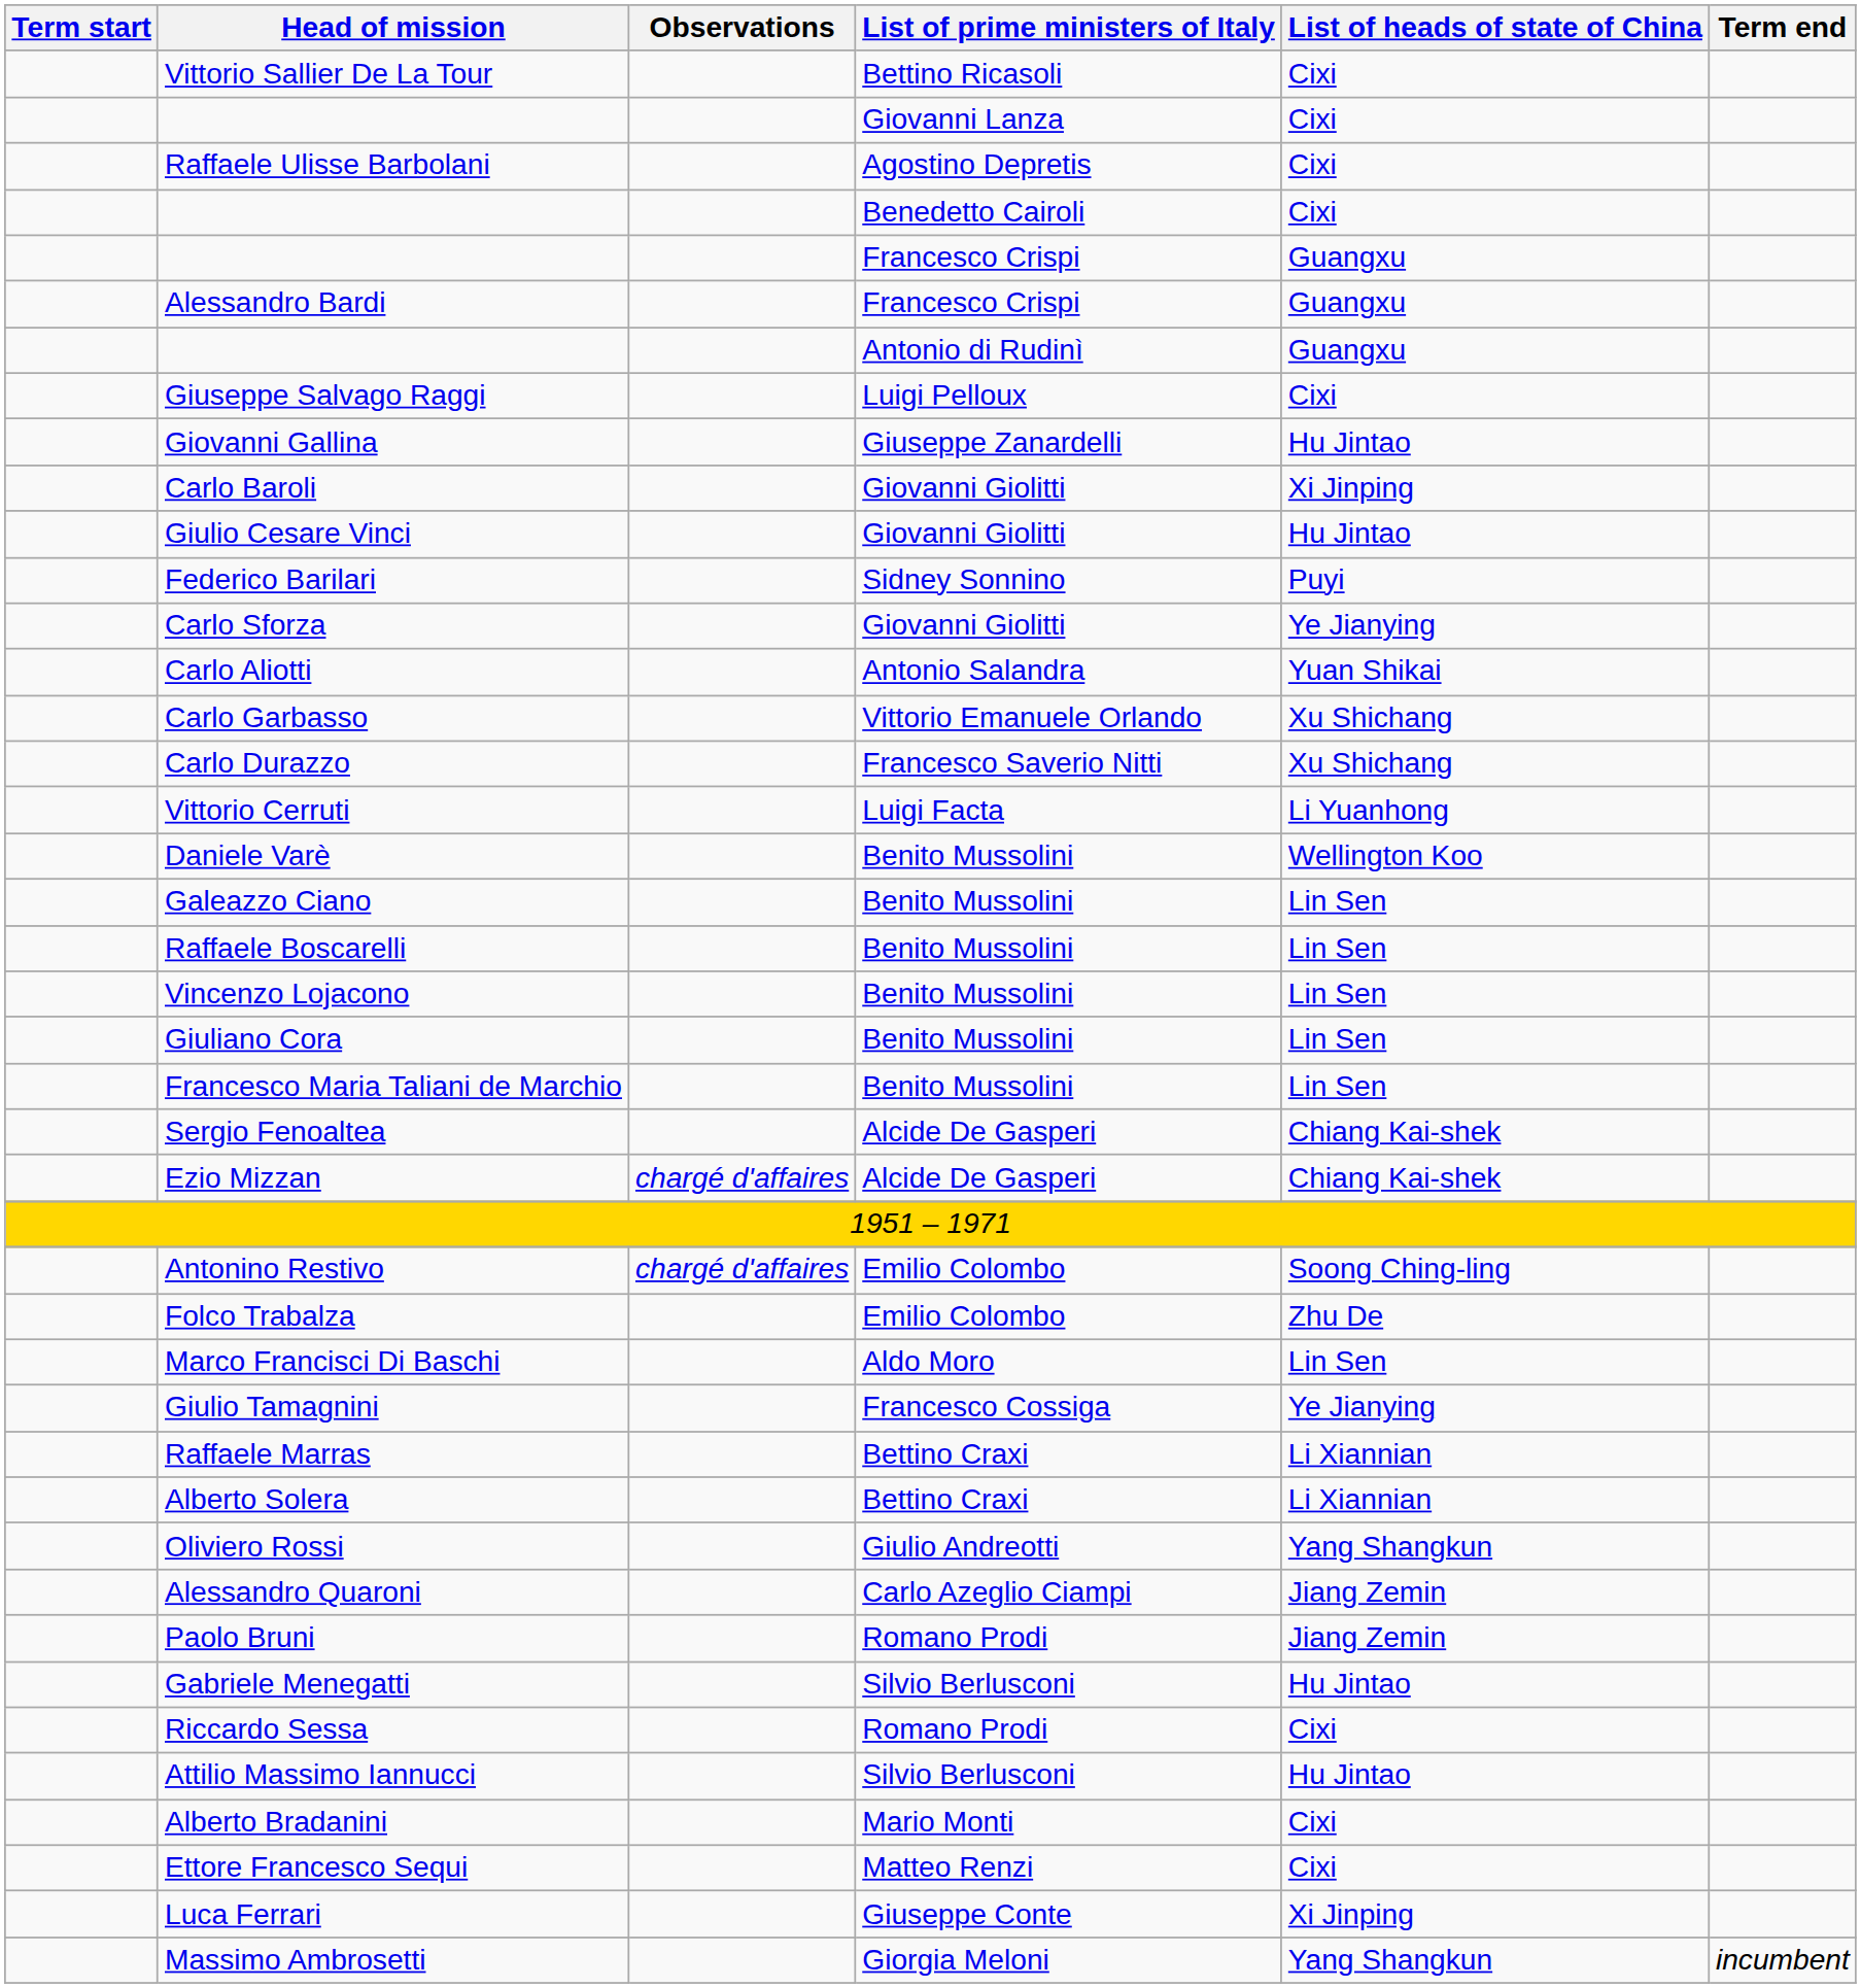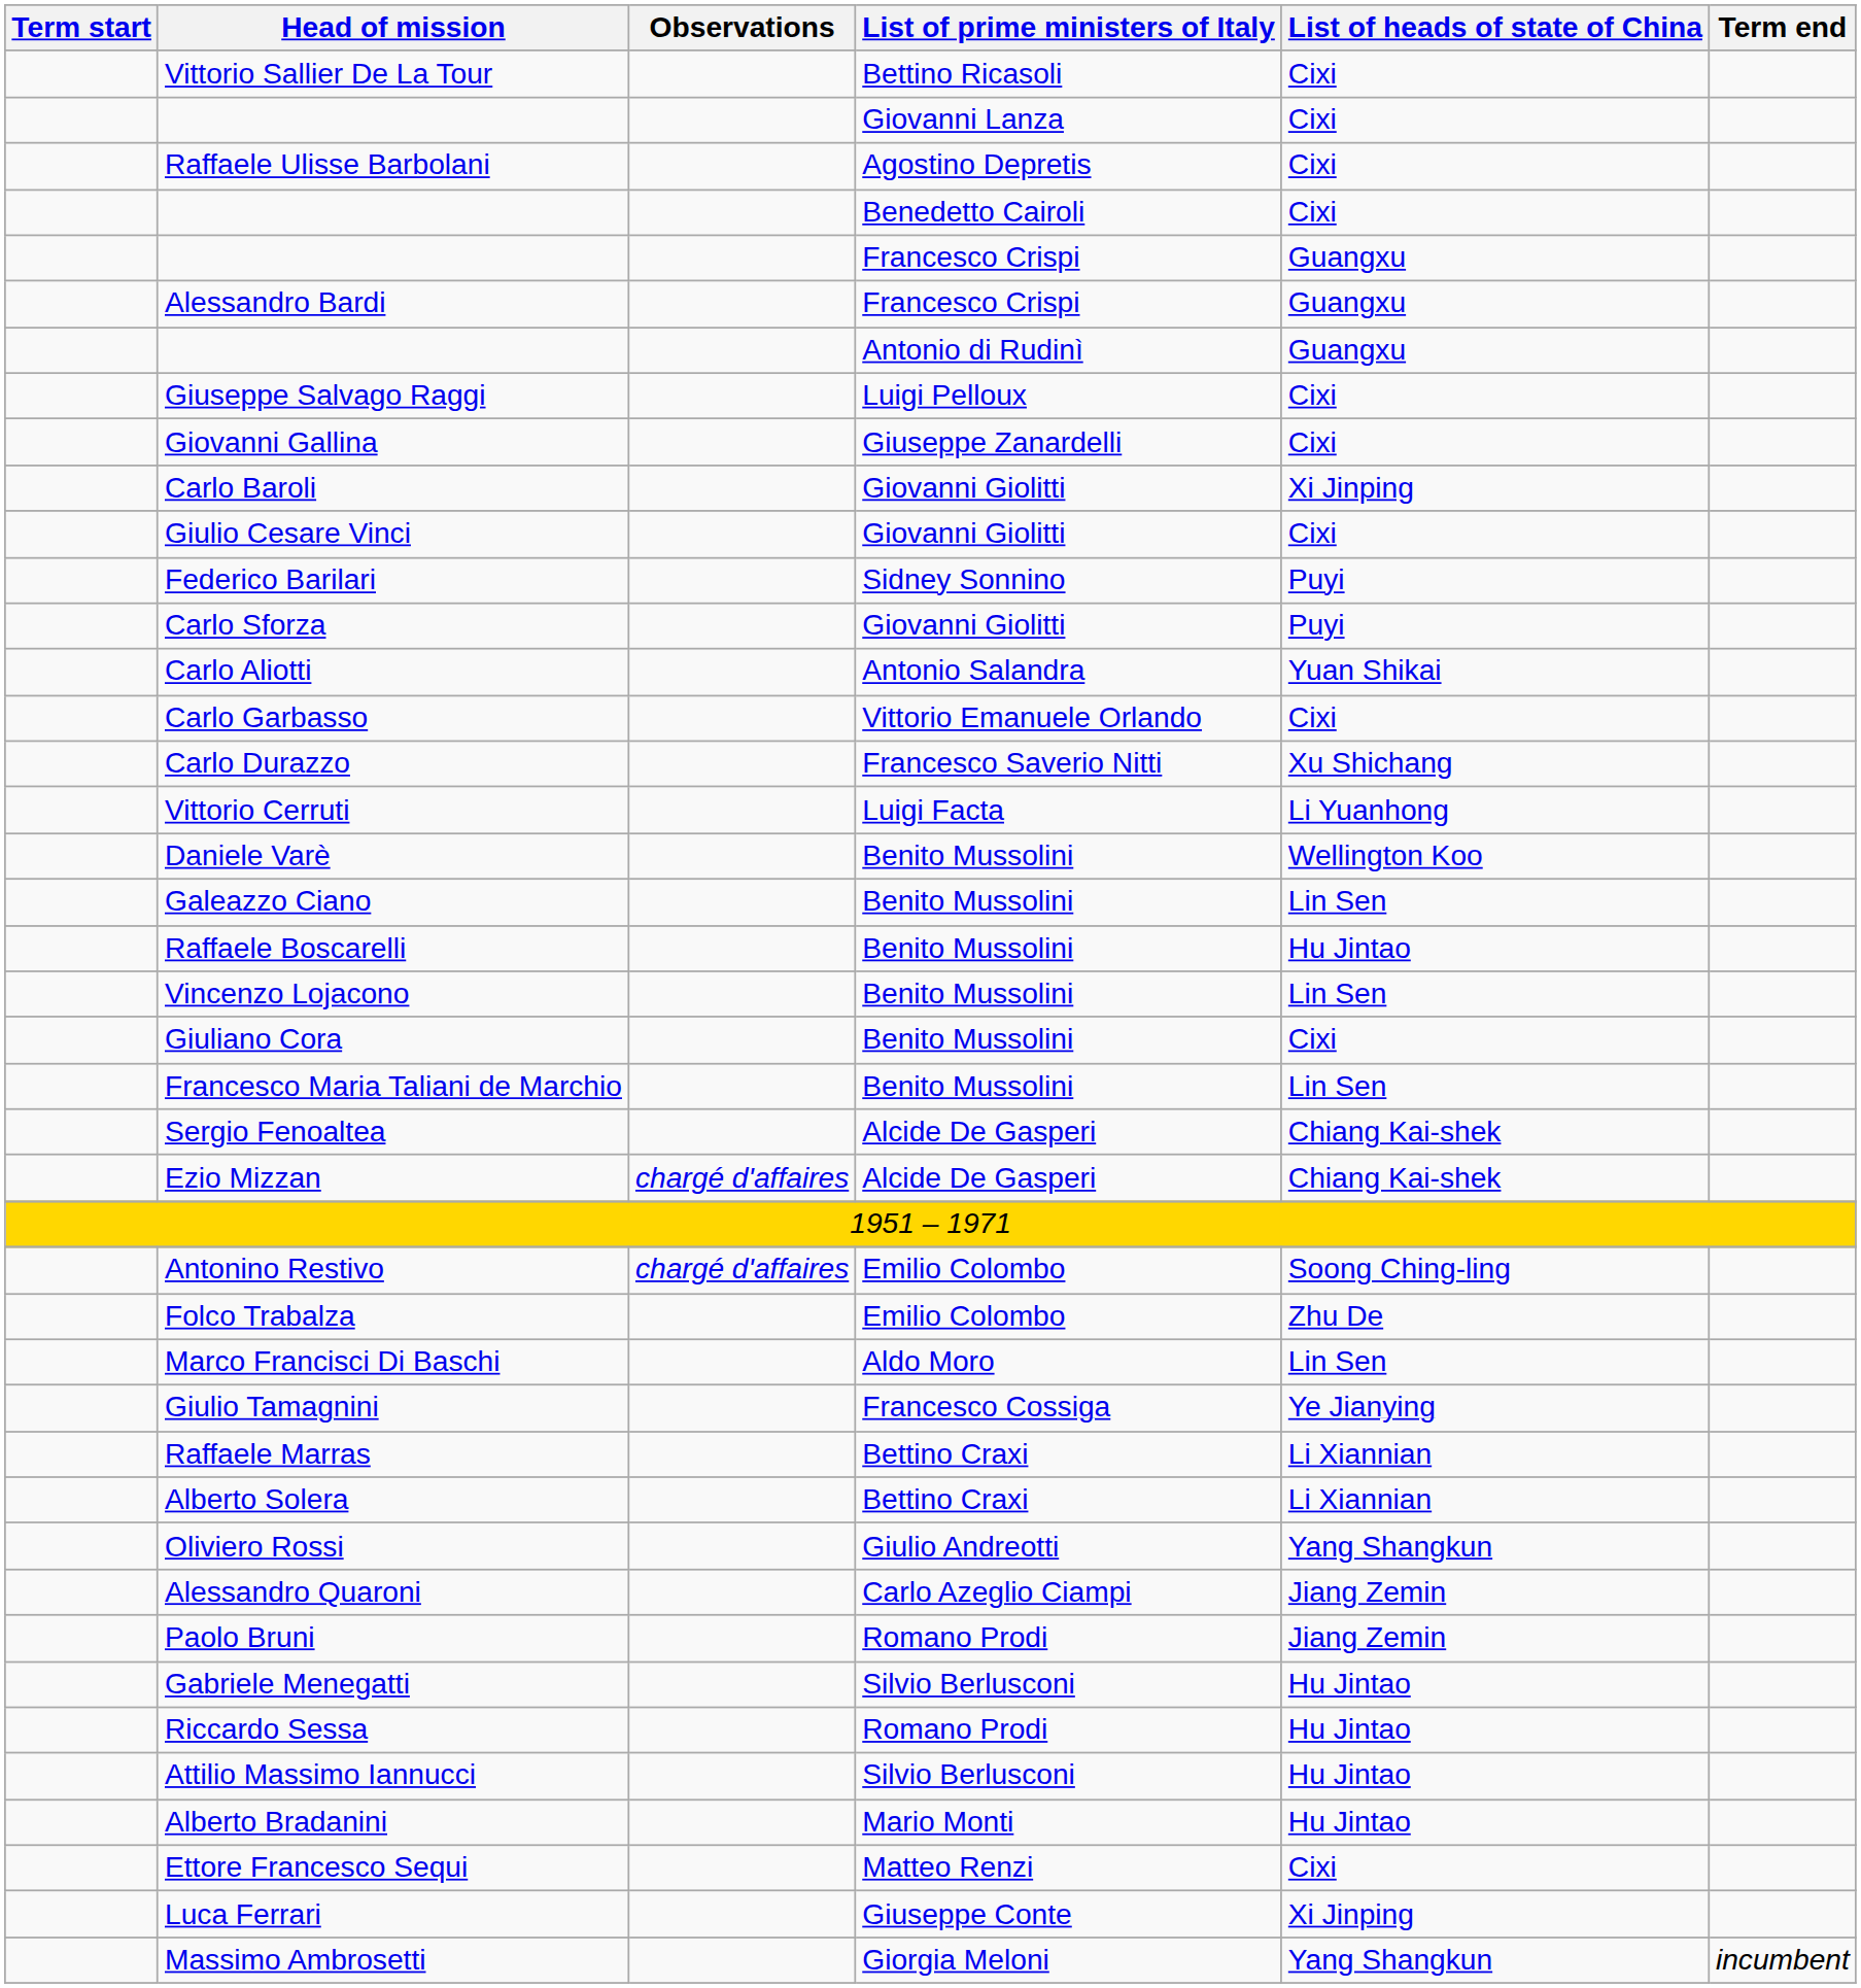Giovanni Gallina | List of heads of state of China: Hu Jintao -> Cixi
Giulio Cesare Vinci | List of heads of state of China: Hu Jintao -> Cixi
Carlo Sforza | List of heads of state of China: Ye Jianying -> Puyi
Carlo Garbasso | List of heads of state of China: Xu Shichang -> Cixi
Raffaele Boscarelli | List of heads of state of China: Lin Sen -> Hu Jintao
Giuliano Cora | List of heads of state of China: Lin Sen -> Cixi
Riccardo Sessa | List of heads of state of China: Cixi -> Hu Jintao
Alberto Bradanini | List of heads of state of China: Cixi -> Hu Jintao
